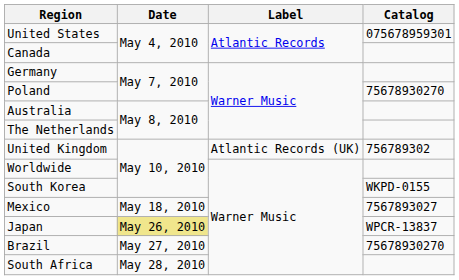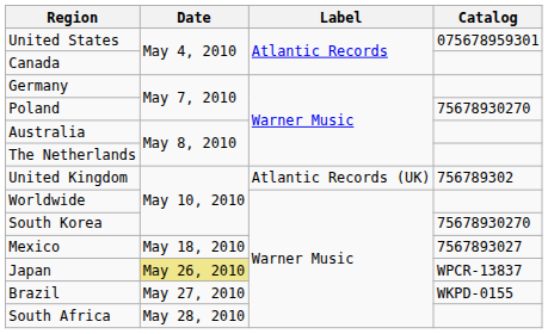South Korea | Catalog: WKPD-0155 -> 75678930270
Brazil | Catalog: 75678930270 -> WKPD-0155
